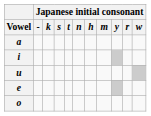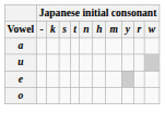- row: i
